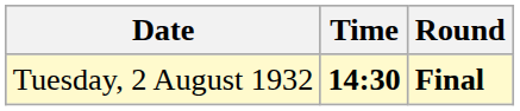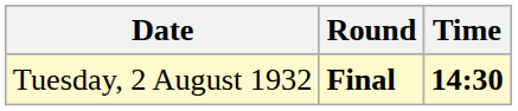columns swapped: Time <-> Round
